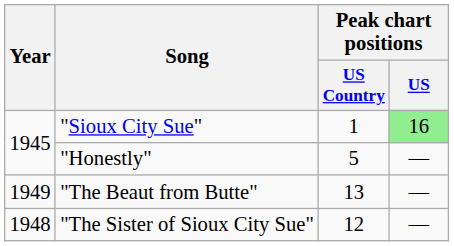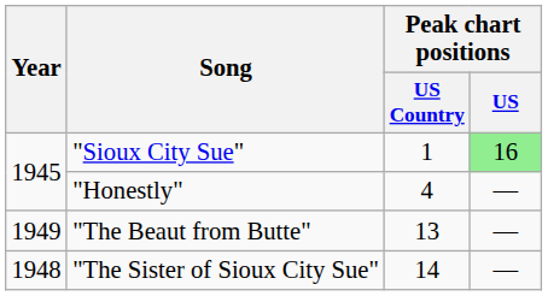"Honestly" | Peak chart positions / US Country: 5 -> 4
"The Sister of Sioux City Sue" | Peak chart positions / US Country: 12 -> 14
